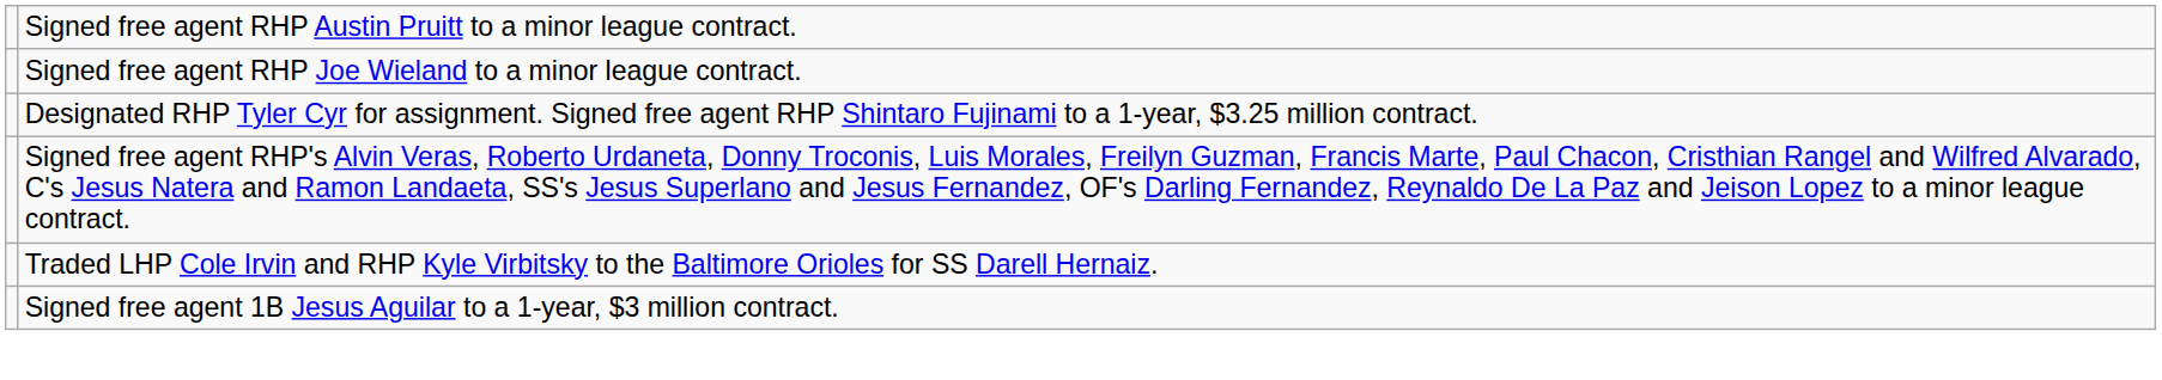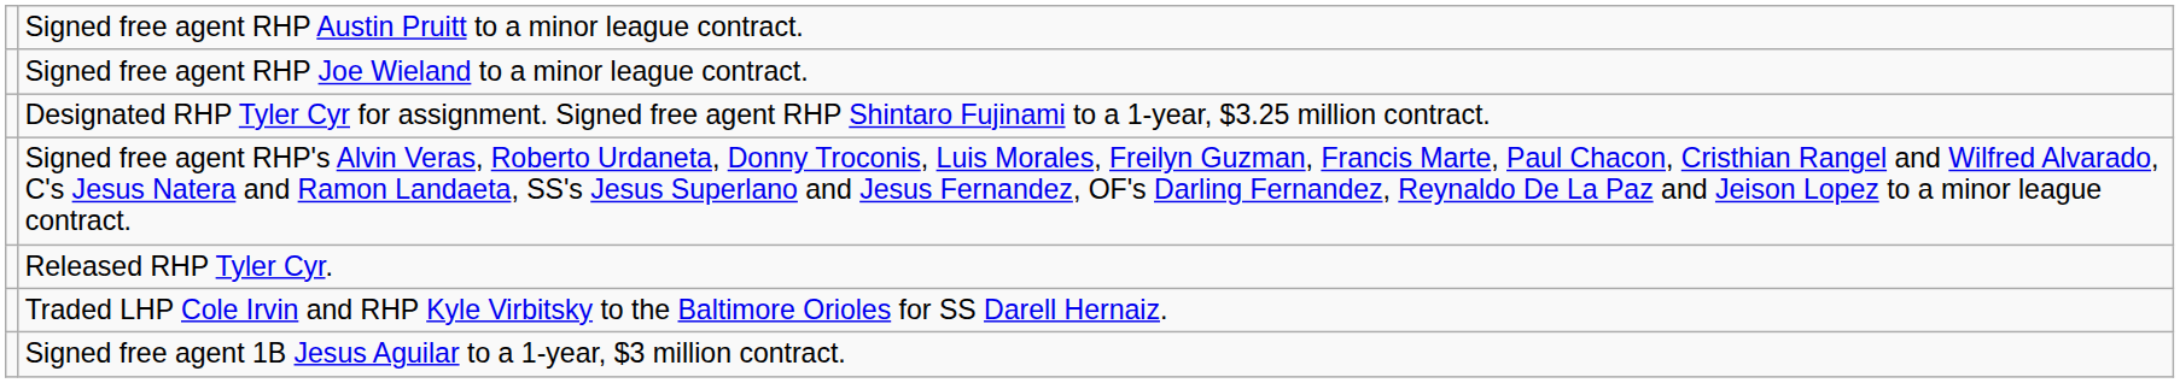+ row: Released RHP Tyler Cyr.
